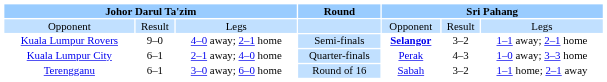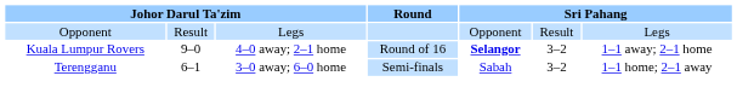Kuala Lumpur Rovers | Round: Semi-finals -> Round of 16
- row: Kuala Lumpur City | 6–1 | 2–1 away; 4–0 home | Quarter-finals | Perak | 4–3 | 1–0 away; 3–3 home
Terengganu | Round: Round of 16 -> Semi-finals
